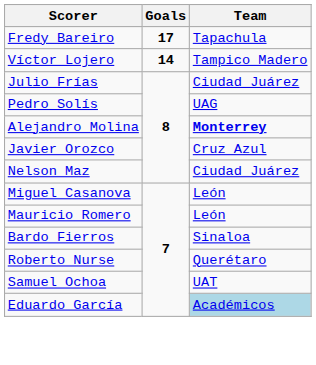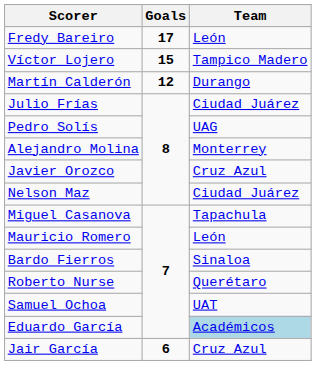Fredy Bareiro | Team: Tapachula -> León
Víctor Lojero | Goals: 14 -> 15
+ row: Martín Calderón | 12 | Durango
Alejandro Molina | Team: bold -> normal
Miguel Casanova | Team: León -> Tapachula
+ row: Jair García | 6 | Cruz Azul
